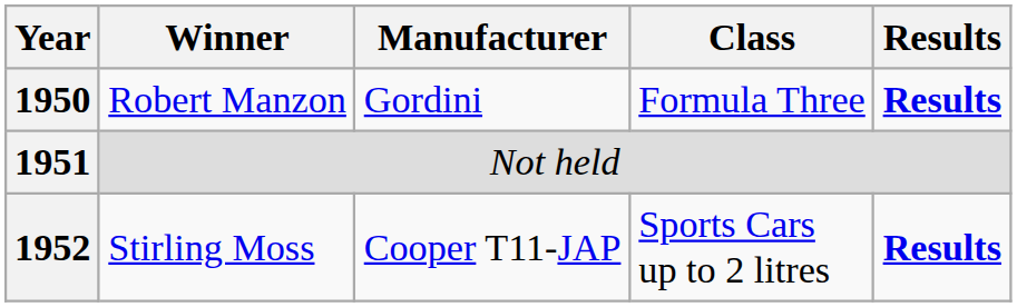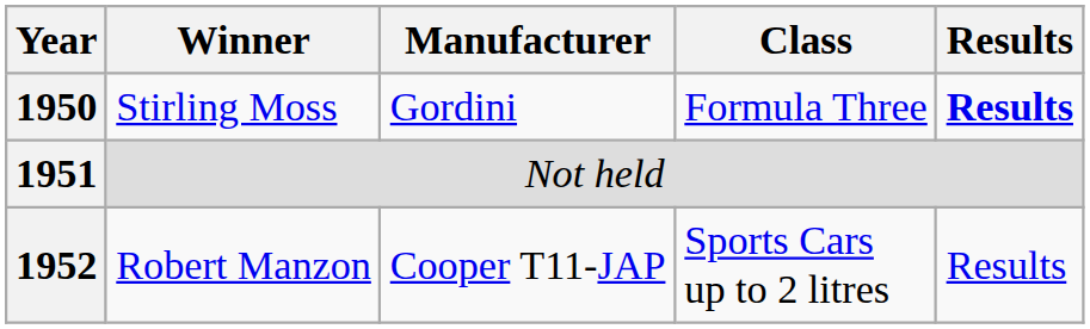1950 | Winner: Robert Manzon -> Stirling Moss
1952 | Winner: Stirling Moss -> Robert Manzon
1952 | Results: bold -> normal
